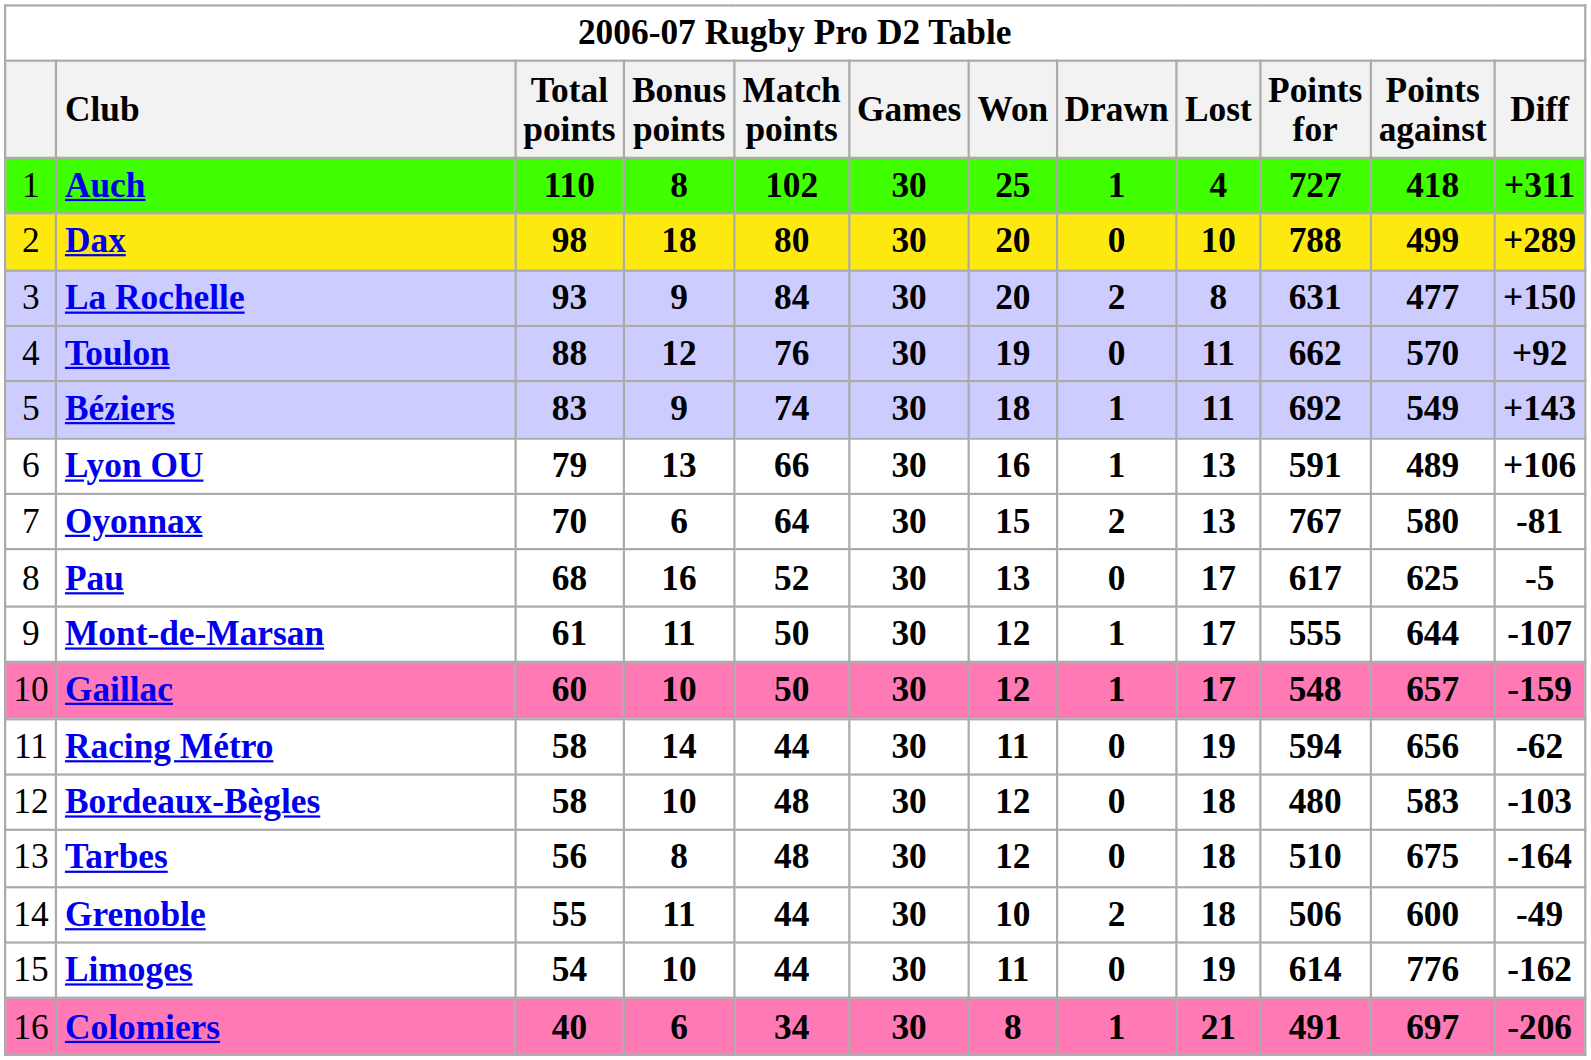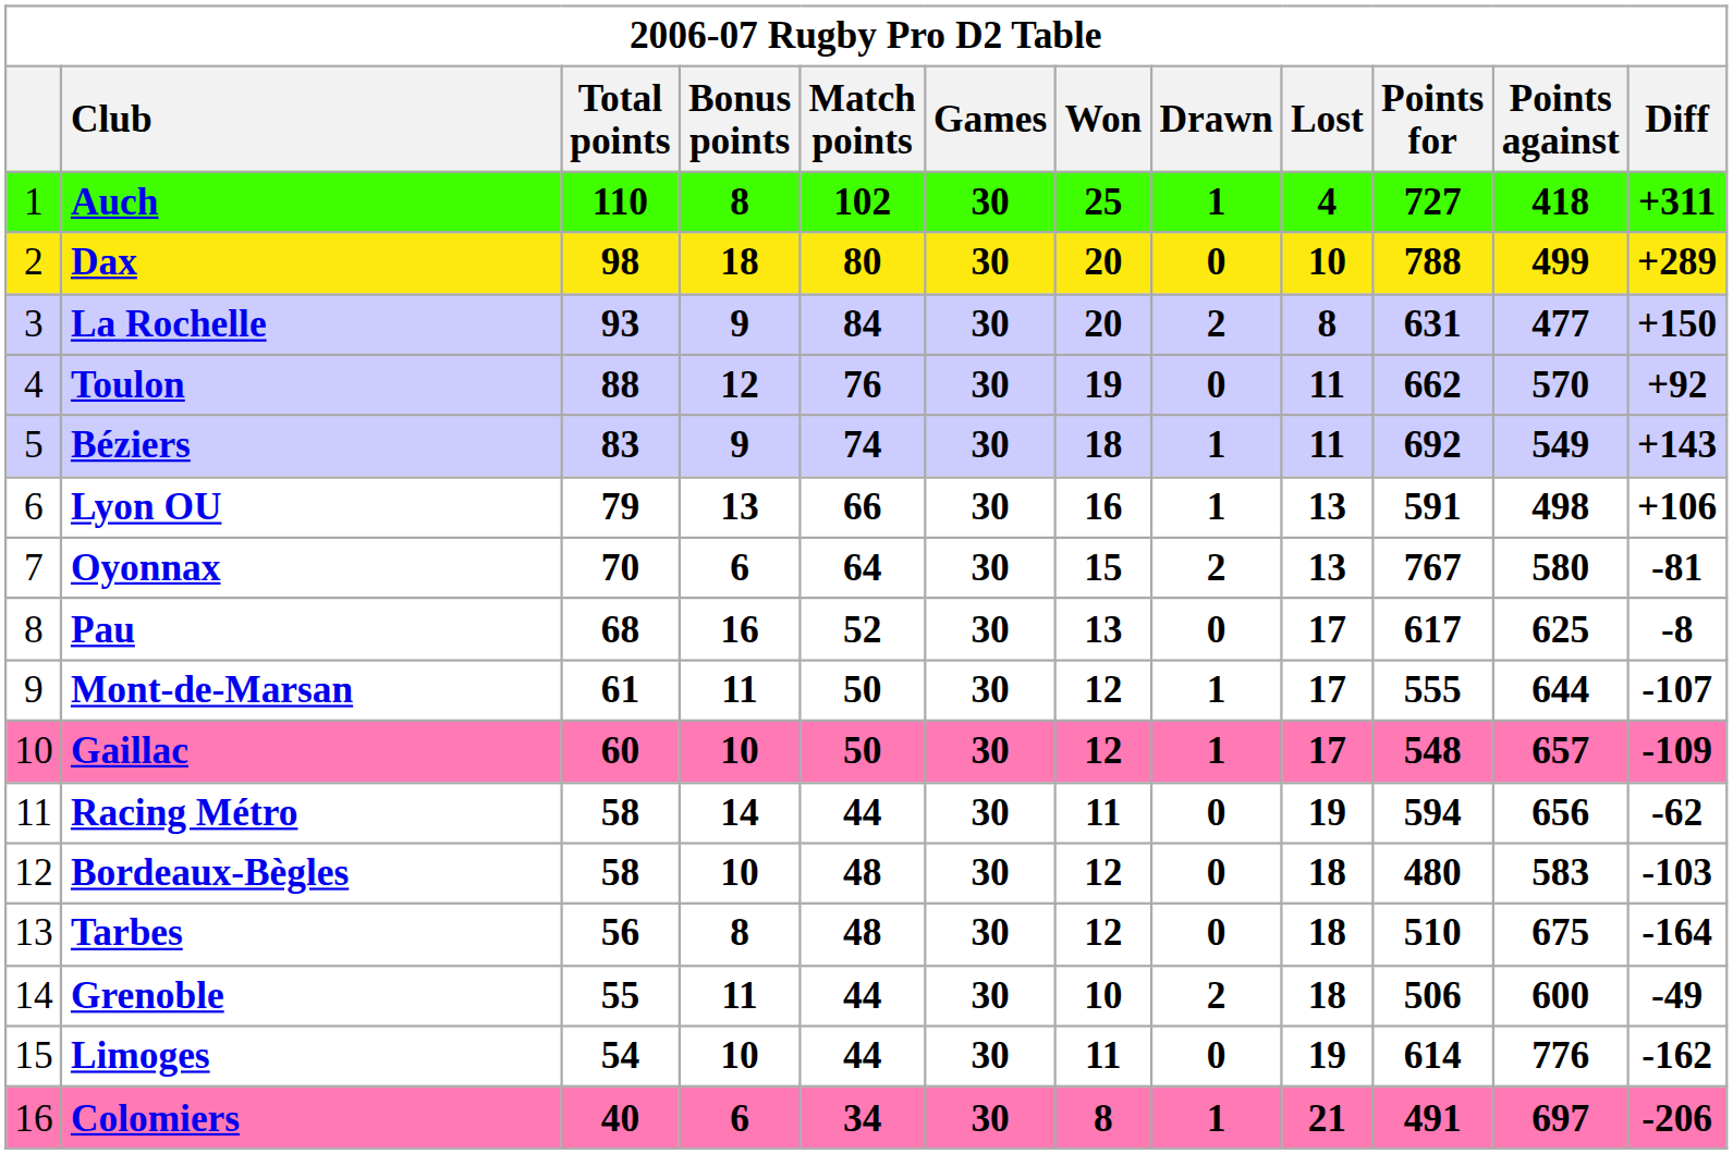Lyon OU | Points against: 489 -> 498
Pau | Diff: -5 -> -8
Gaillac | Diff: -159 -> -109
